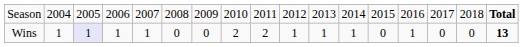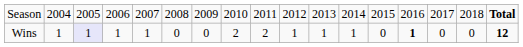Wins | column 14: normal -> bold
Wins | column 17: 13 -> 12
